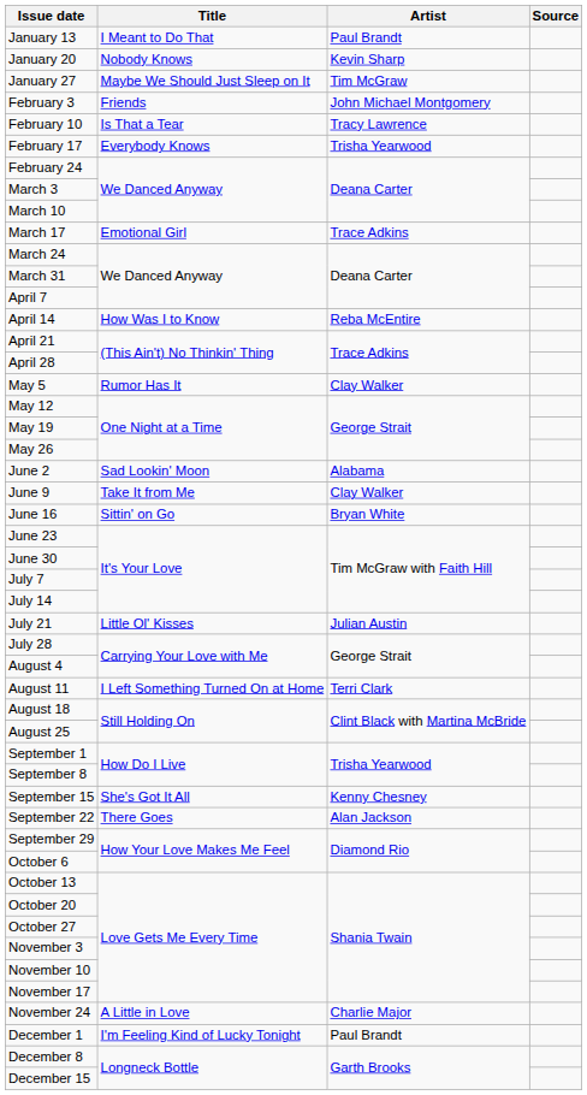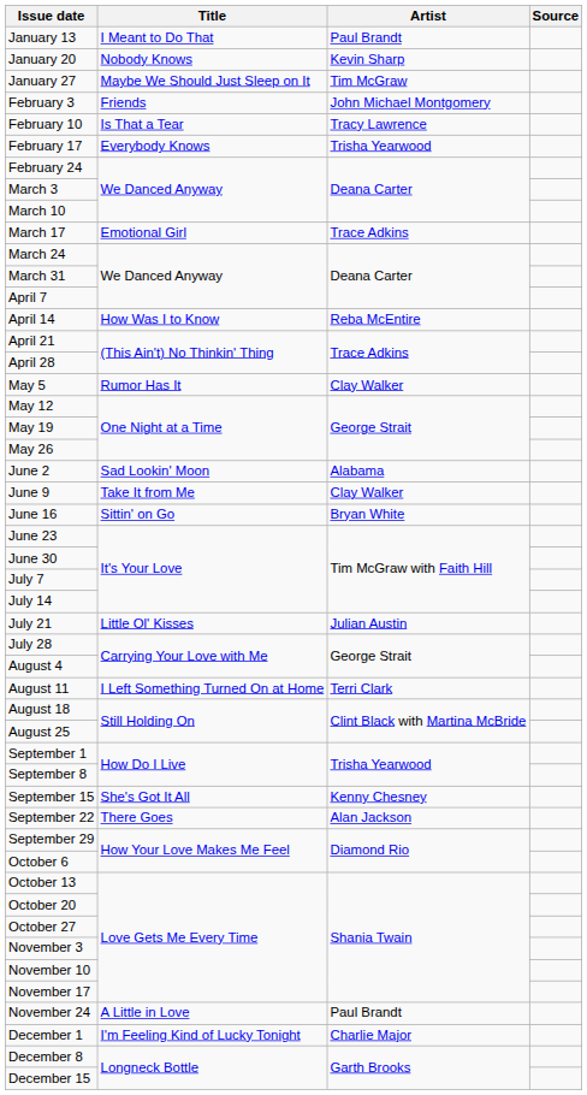November 24 | Artist: Charlie Major -> Paul Brandt
December 1 | Artist: Paul Brandt -> Charlie Major
